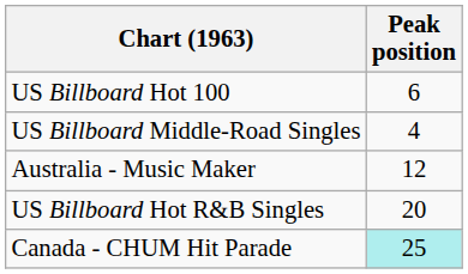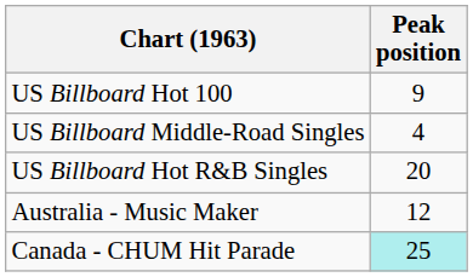US Billboard Hot 100 | Peak position: 6 -> 9
rows swapped: US Billboard Hot R&B Singles <-> Australia - Music Maker
